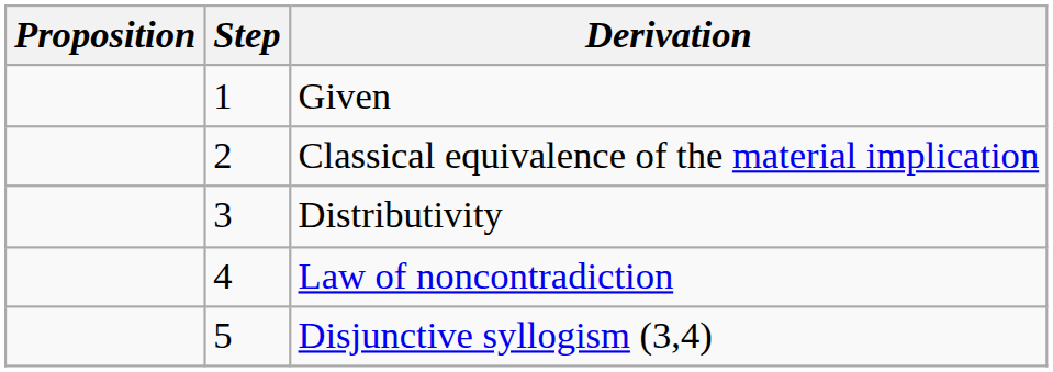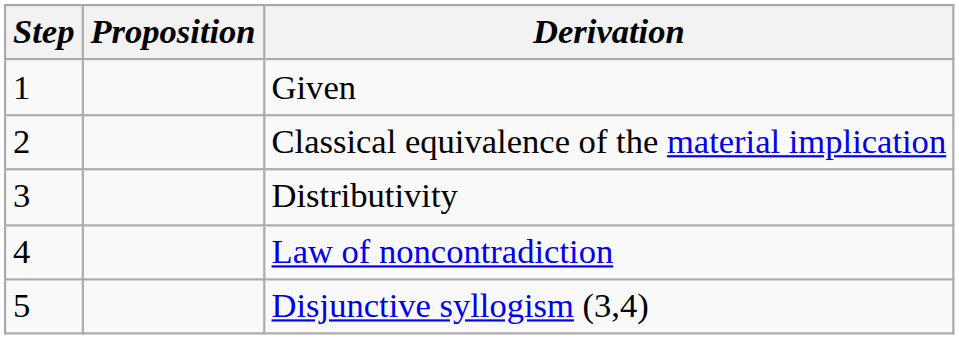columns swapped: Step <-> Proposition
